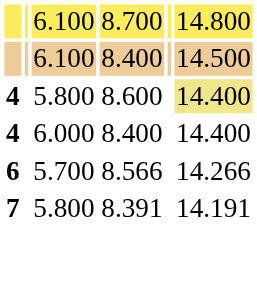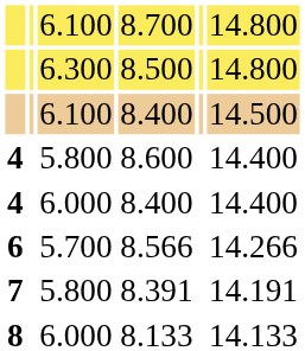+ row: 6.300 | 8.500 | 14.800
8.600 | column 6: khaki background -> no background
+ row: 8 | 6.000 | 8.133 | 14.133
